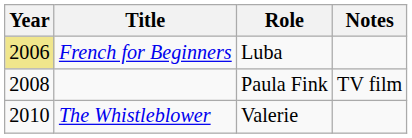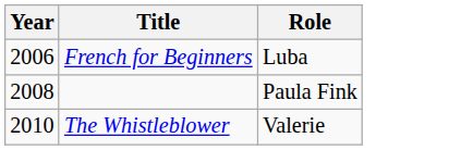- column: Notes | TV film
French for Beginners | Year: khaki background -> no background
